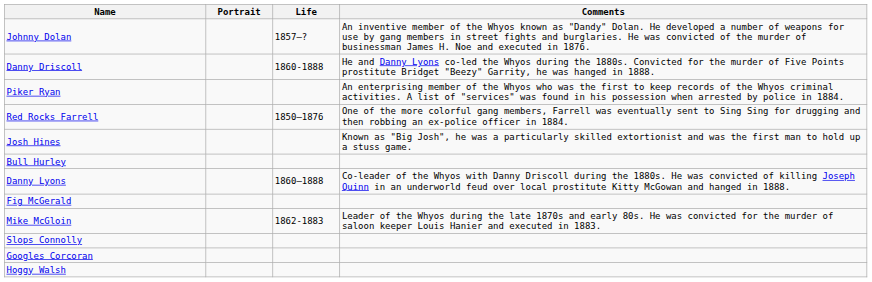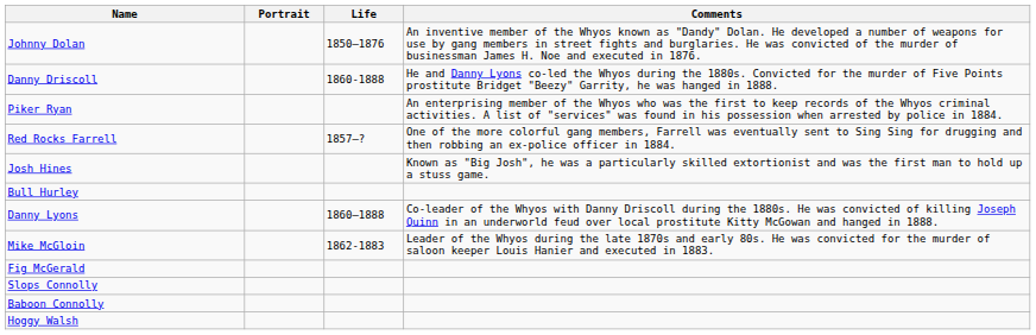Johnny Dolan | Life: 1857–? -> 1850–1876
Red Rocks Farrell | Life: 1850–1876 -> 1857–?
rows swapped: Fig McGerald <-> Mike McGloin
+ row: Baboon Connolly
- row: Googles Corcoran
